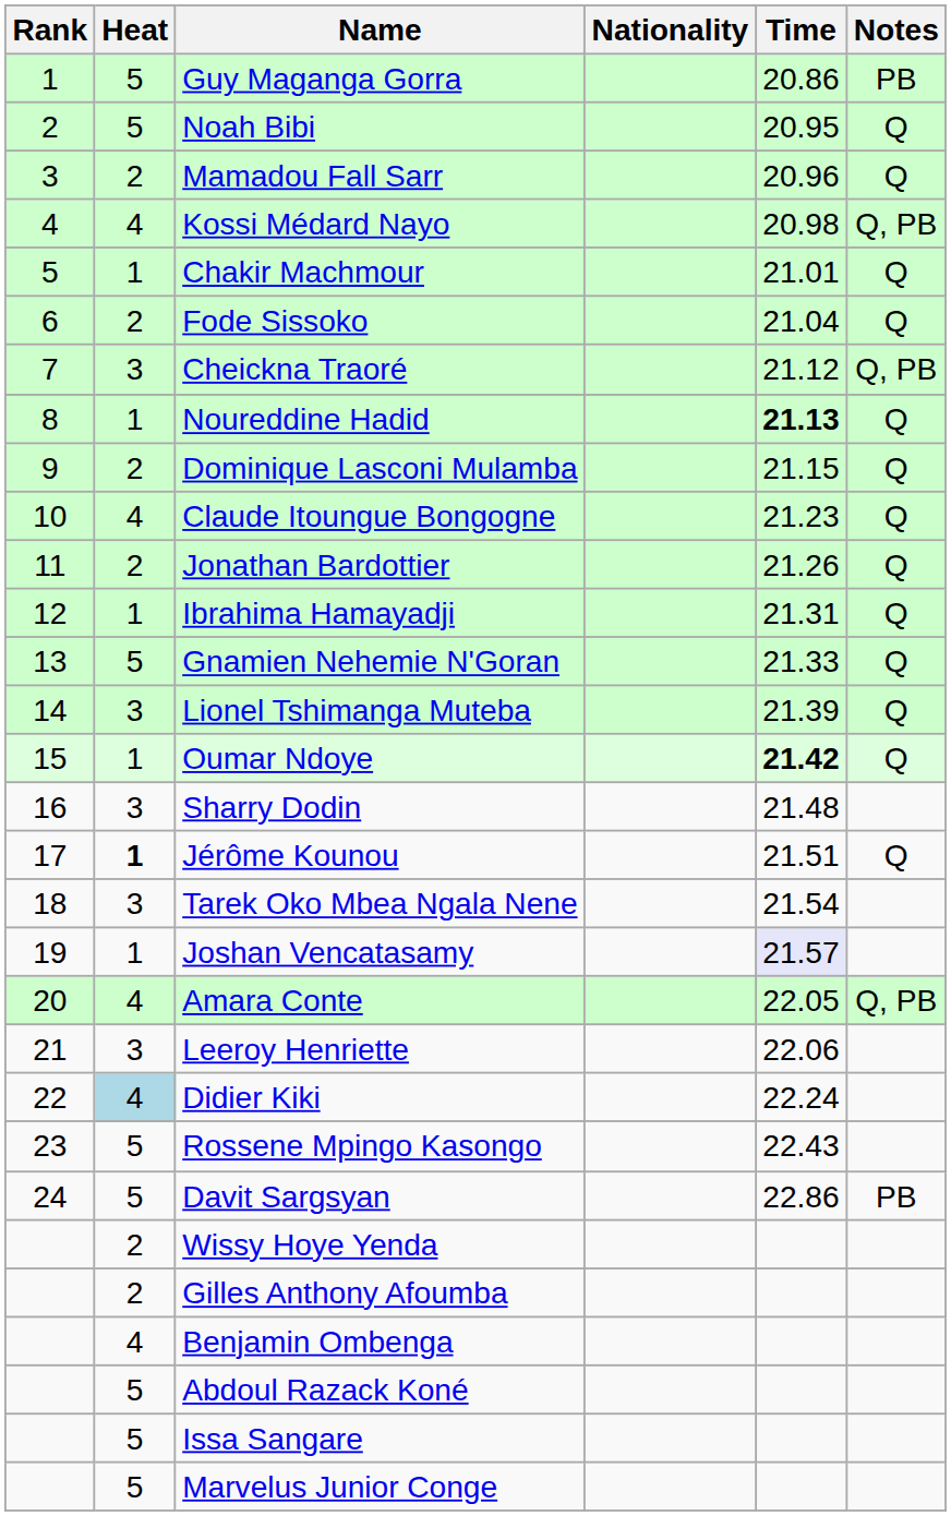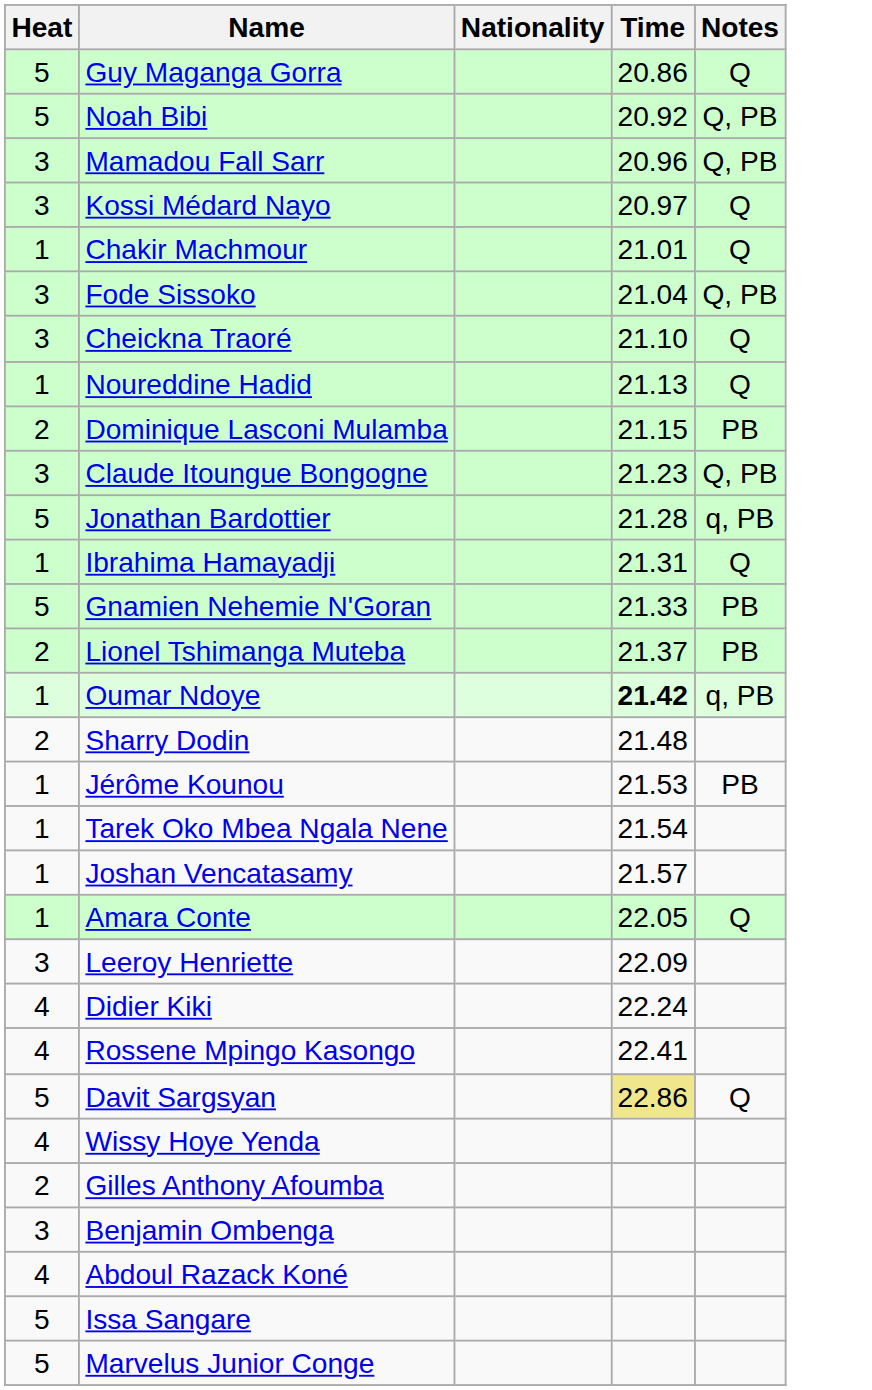- column: Rank | 1 | 2 | 3 | 4 | 5 | 6 | 7 | 8 | 9 | 10 | 11 | 12 | 13 | 14 | 15 | 16 | 17 | 18 | 19 | 20 | 21 | 22 | 23 | 24
Guy Maganga Gorra | Notes: PB -> Q
Noah Bibi | Time: 20.95 -> 20.92
Noah Bibi | Notes: Q -> Q, PB
Mamadou Fall Sarr | Heat: 2 -> 3
Mamadou Fall Sarr | Notes: Q -> Q, PB
Kossi Médard Nayo | Heat: 4 -> 3
Kossi Médard Nayo | Time: 20.98 -> 20.97
Kossi Médard Nayo | Notes: Q, PB -> Q
Fode Sissoko | Heat: 2 -> 3
Fode Sissoko | Notes: Q -> Q, PB
Cheickna Traoré | Time: 21.12 -> 21.10
Cheickna Traoré | Notes: Q, PB -> Q
Noureddine Hadid | Time: bold -> normal
Dominique Lasconi Mulamba | Notes: Q -> PB
Claude Itoungue Bongogne | Heat: 4 -> 3
Claude Itoungue Bongogne | Notes: Q -> Q, PB
Jonathan Bardottier | Heat: 2 -> 5
Jonathan Bardottier | Time: 21.26 -> 21.28
Jonathan Bardottier | Notes: Q -> q, PB
Gnamien Nehemie N'Goran | Notes: Q -> PB
Lionel Tshimanga Muteba | Heat: 3 -> 2
Lionel Tshimanga Muteba | Time: 21.39 -> 21.37
Lionel Tshimanga Muteba | Notes: Q -> PB
Oumar Ndoye | Notes: Q -> q, PB
Sharry Dodin | Heat: 3 -> 2
Jérôme Kounou | Heat: bold -> normal
Jérôme Kounou | Time: 21.51 -> 21.53
Jérôme Kounou | Notes: Q -> PB
Tarek Oko Mbea Ngala Nene | Heat: 3 -> 1
Joshan Vencatasamy | Time: lavender background -> no background
Amara Conte | Heat: 4 -> 1
Amara Conte | Notes: Q, PB -> Q
Leeroy Henriette | Time: 22.06 -> 22.09
Didier Kiki | Heat: lightblue background -> no background
Rossene Mpingo Kasongo | Heat: 5 -> 4
Rossene Mpingo Kasongo | Time: 22.43 -> 22.41
Davit Sargsyan | Time: no background -> khaki background
Davit Sargsyan | Notes: PB -> Q
Wissy Hoye Yenda | Heat: 2 -> 4
Benjamin Ombenga | Heat: 4 -> 3
Abdoul Razack Koné | Heat: 5 -> 4
